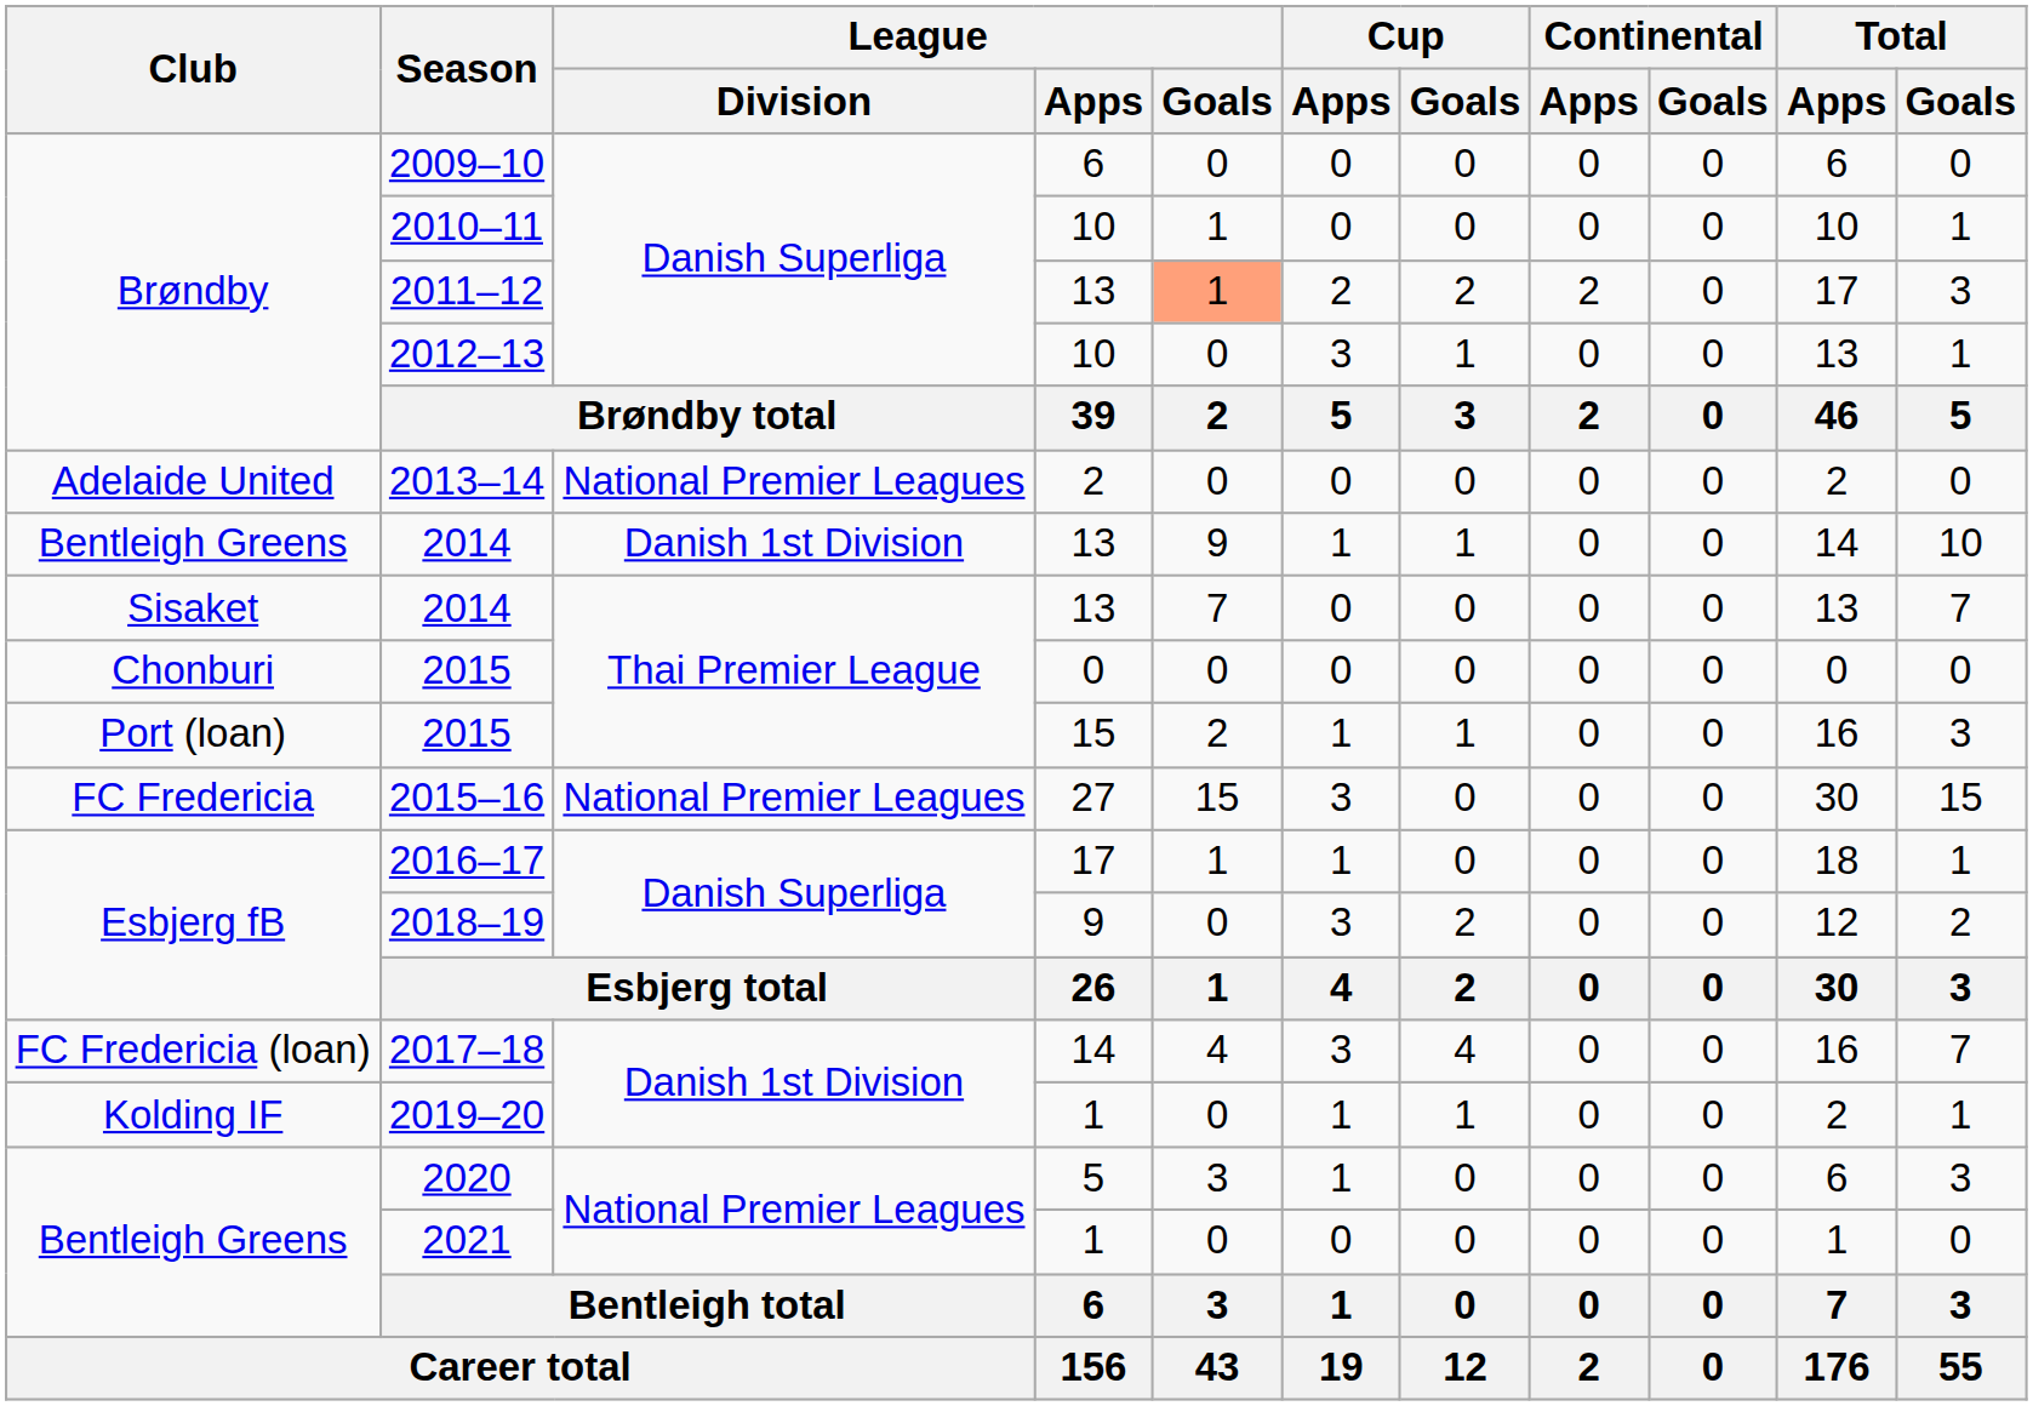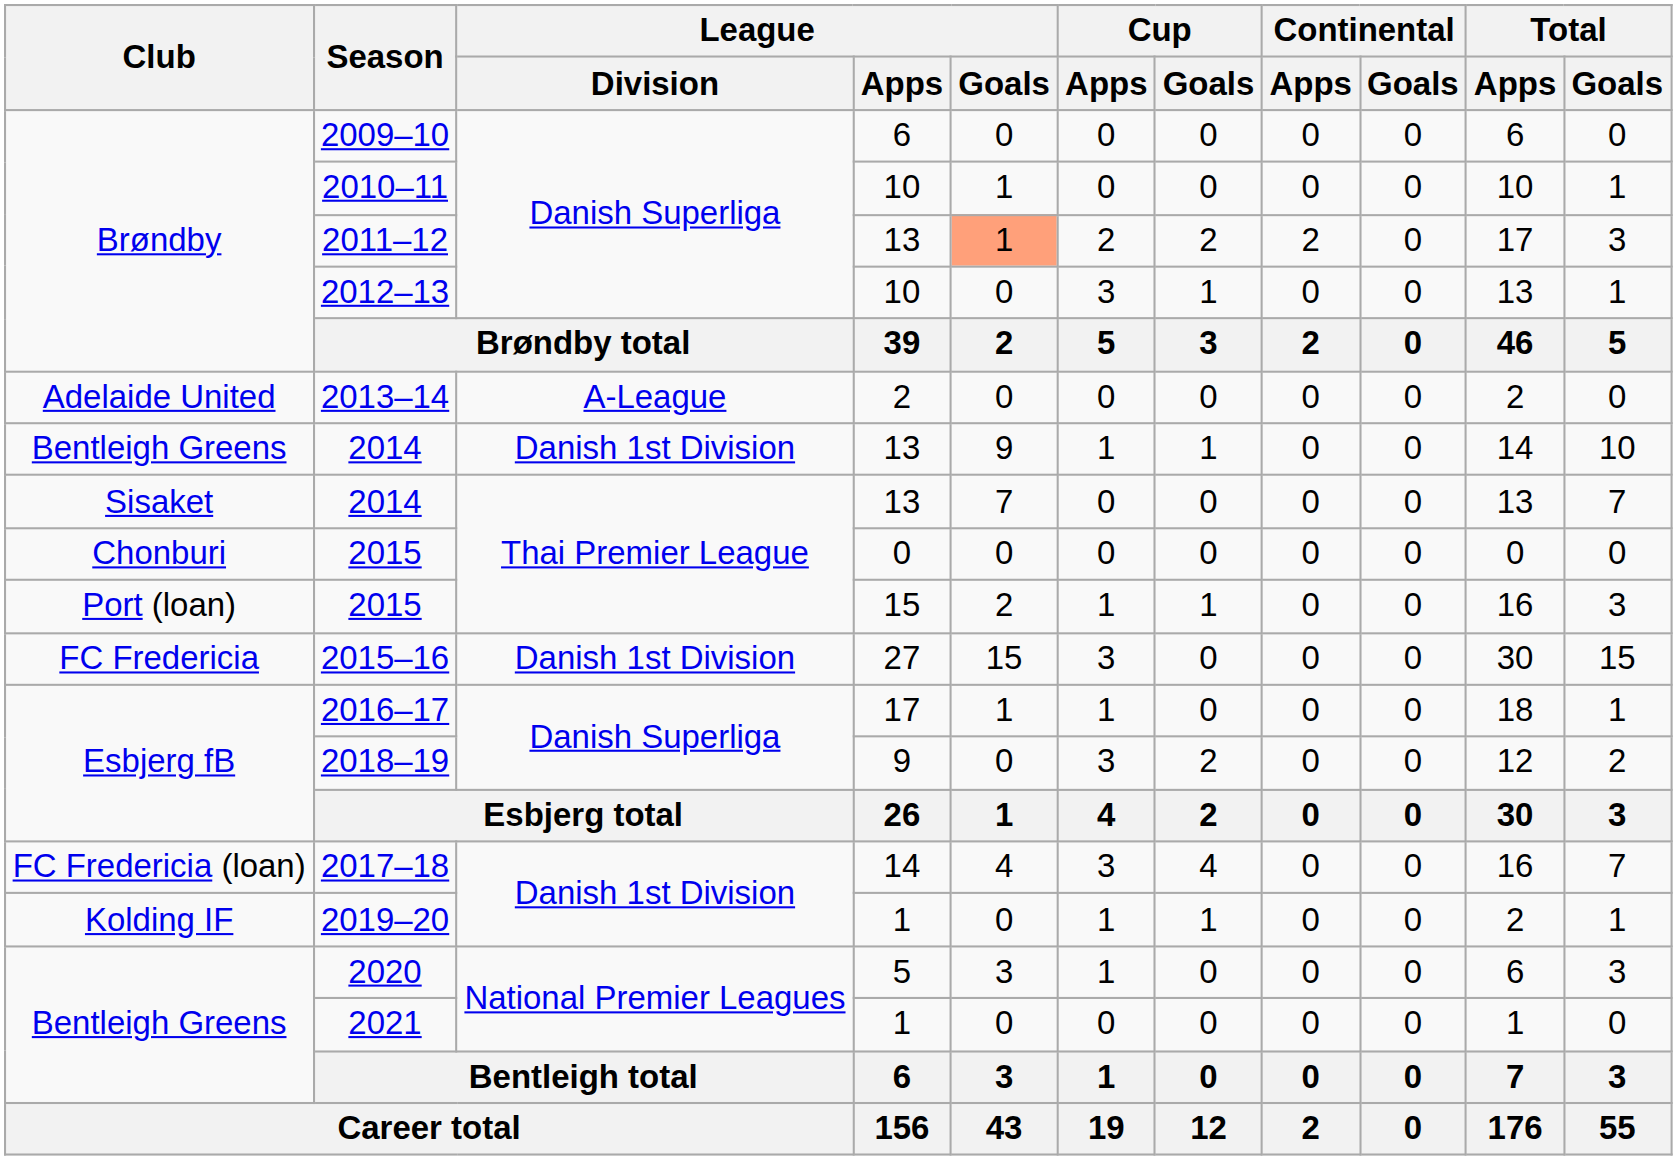2013–14 | League / Division: National Premier Leagues -> A-League
2015–16 | League / Division: National Premier Leagues -> Danish 1st Division
